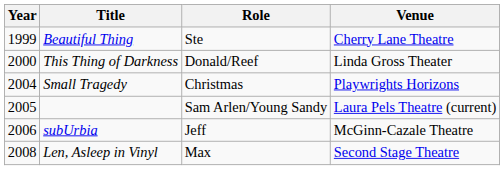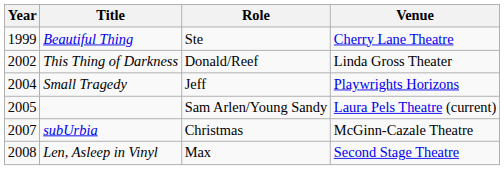This Thing of Darkness | Year: 2000 -> 2002
Small Tragedy | Role: Christmas -> Jeff
subUrbia | Year: 2006 -> 2007
subUrbia | Role: Jeff -> Christmas
